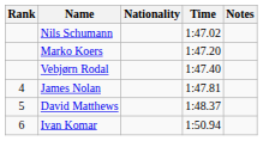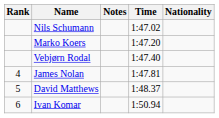columns swapped: Nationality <-> Notes
